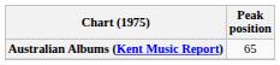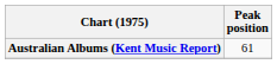Australian Albums (Kent Music Report) | Peak position: 65 -> 61
